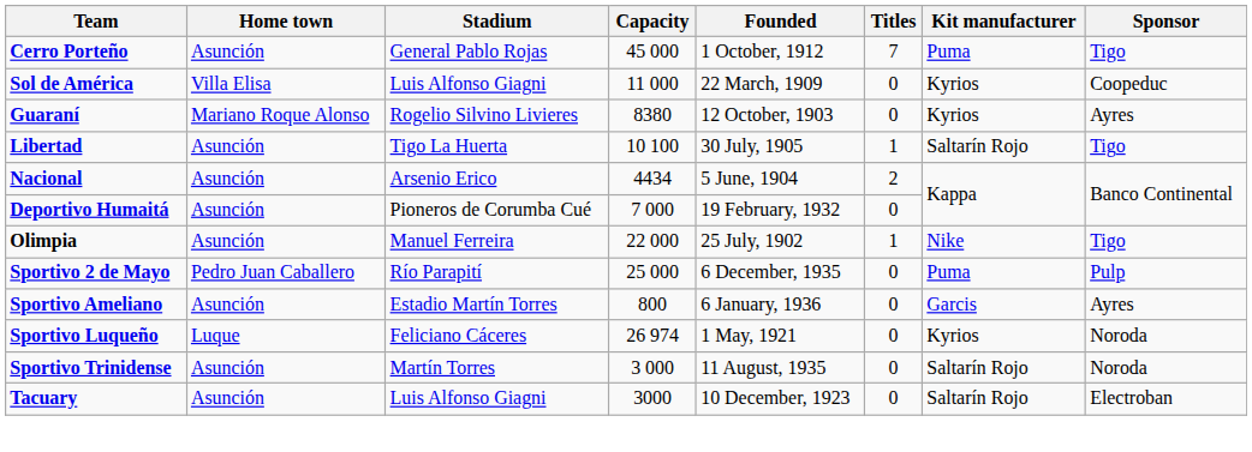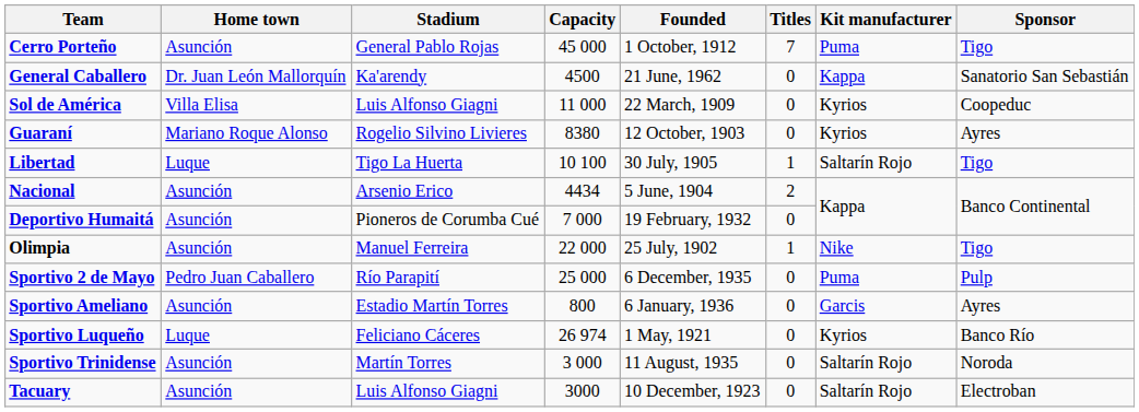+ row: General Caballero | Dr. Juan León Mallorquín | Ka'arendy | 4500 | 21 June, 1962 | 0 | Kappa | Sanatorio San Sebastián
Libertad | Home town: Asunción -> Luque
Sportivo Luqueño | Sponsor: Noroda -> Banco Río
